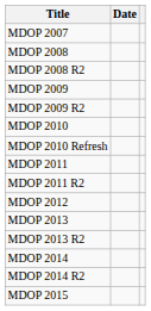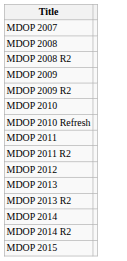- column: Date
